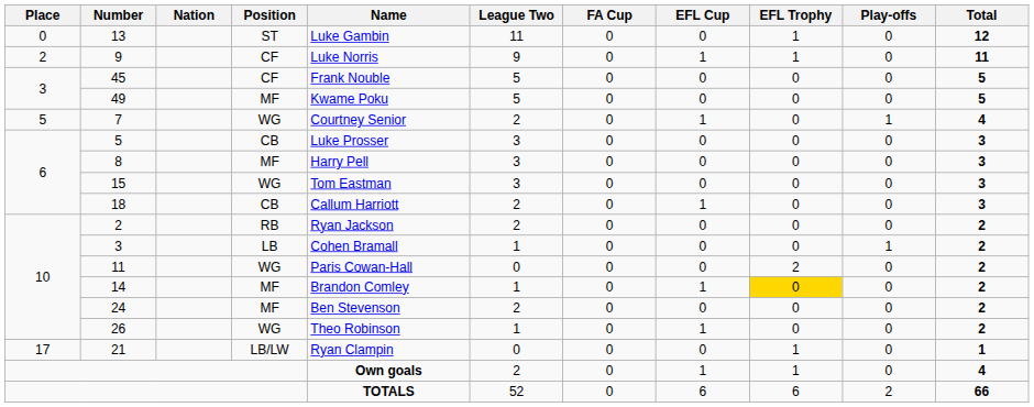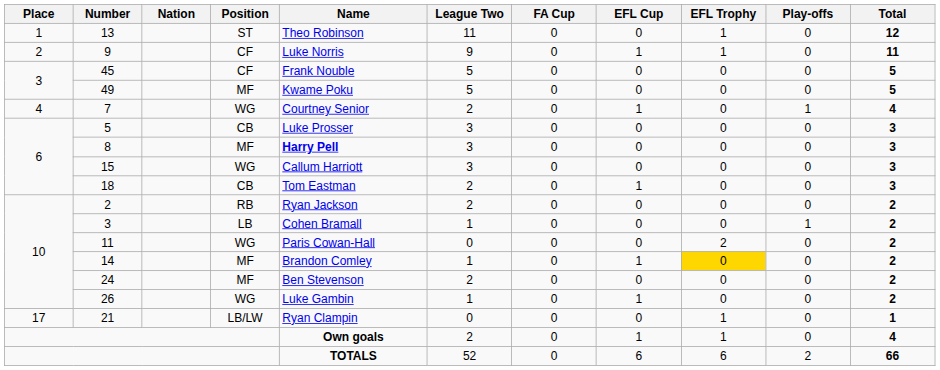13 | Place: 0 -> 1
13 | Name: Luke Gambin -> Theo Robinson
7 | Place: 5 -> 4
8 | Name: normal -> bold
15 | Name: Tom Eastman -> Callum Harriott
18 | Name: Callum Harriott -> Tom Eastman
26 | Name: Theo Robinson -> Luke Gambin
